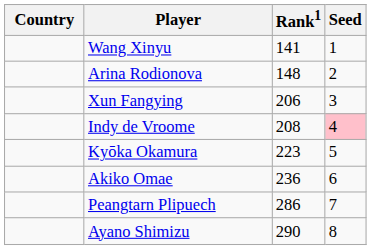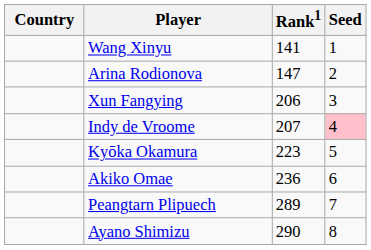Arina Rodionova | Rank1: 148 -> 147
Indy de Vroome | Rank1: 208 -> 207
Peangtarn Plipuech | Rank1: 286 -> 289
